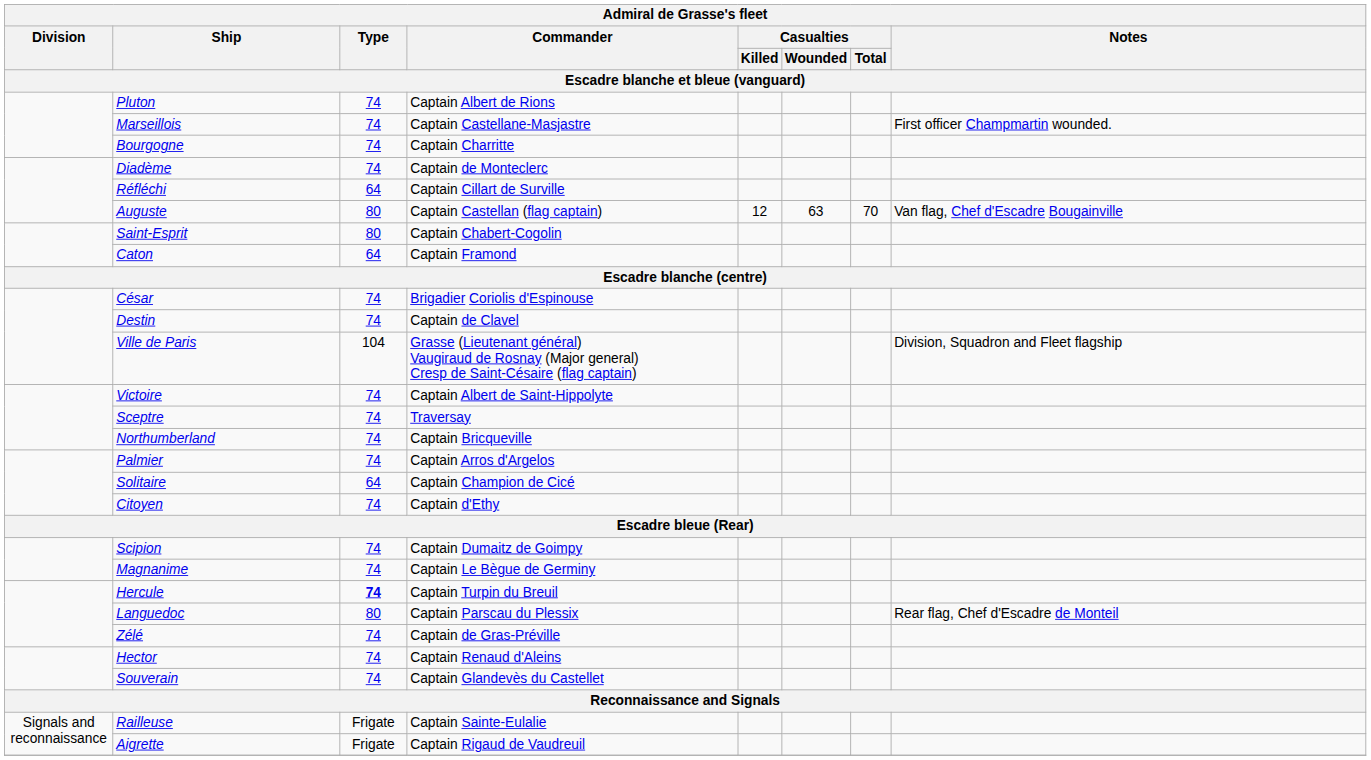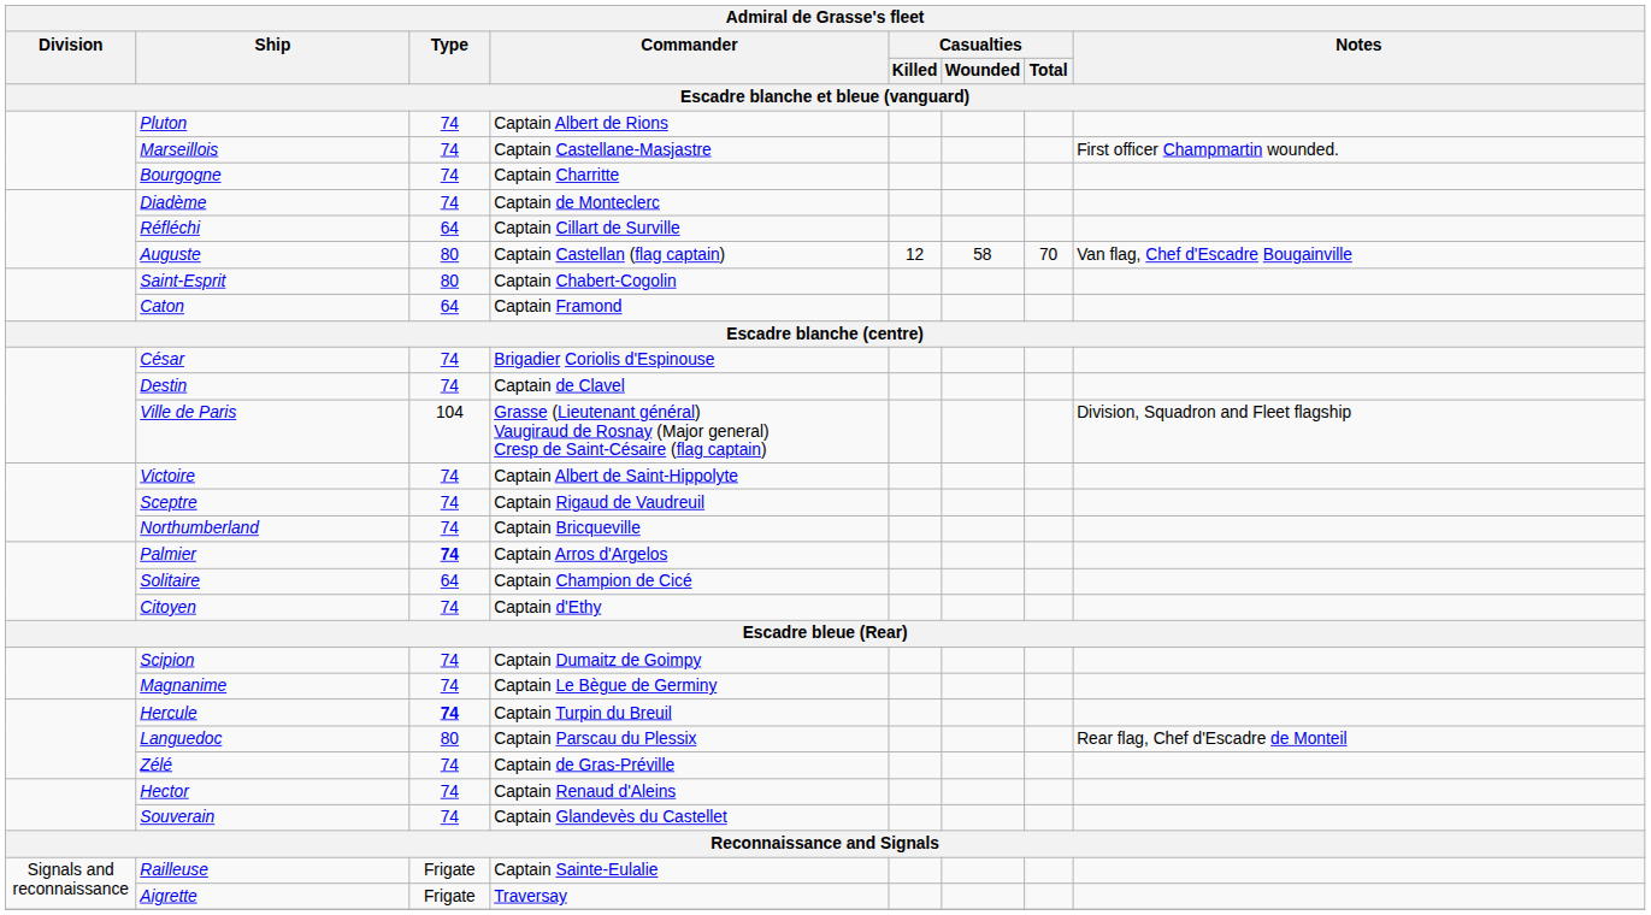Auguste | Casualties / Wounded: 63 -> 58
Sceptre | Commander: Traversay -> Captain Rigaud de Vaudreuil
Palmier | Type: normal -> bold
Aigrette | Commander: Captain Rigaud de Vaudreuil -> Traversay
